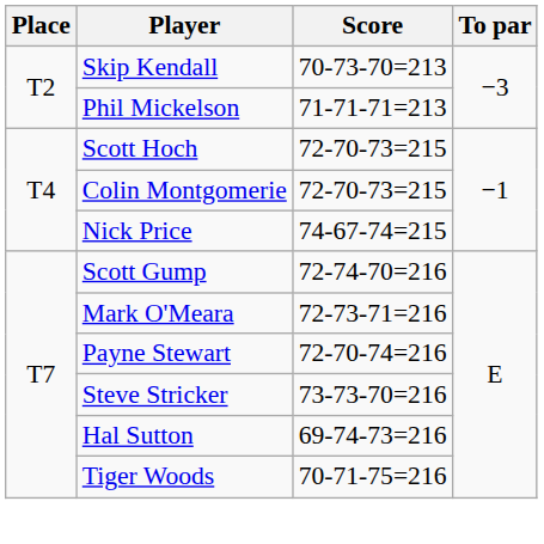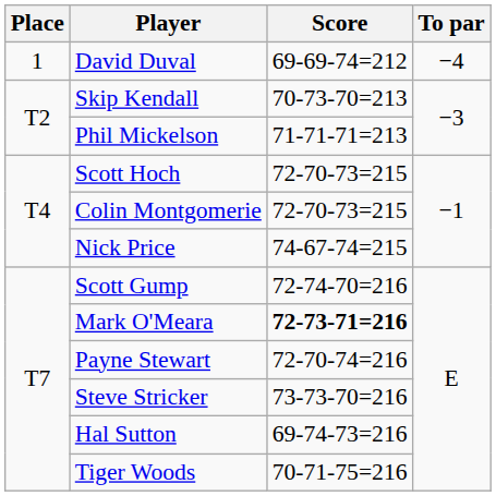+ row: 1 | David Duval | 69-69-74=212 | −4
Mark O'Meara | Score: normal -> bold
